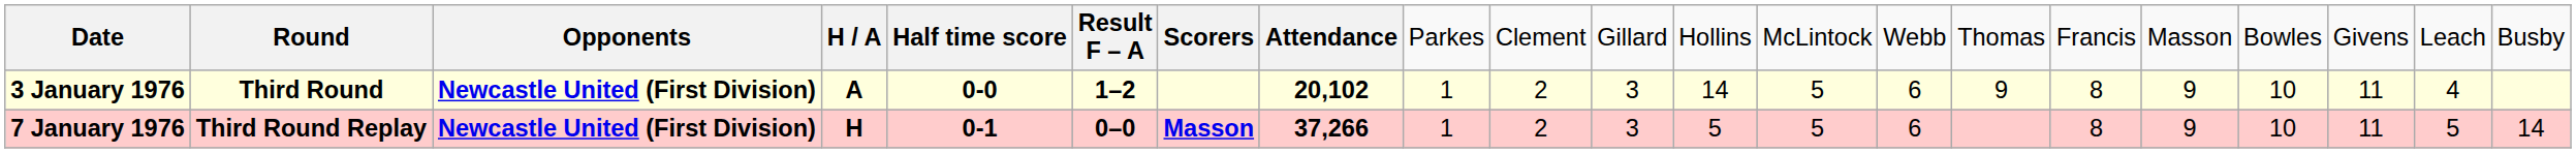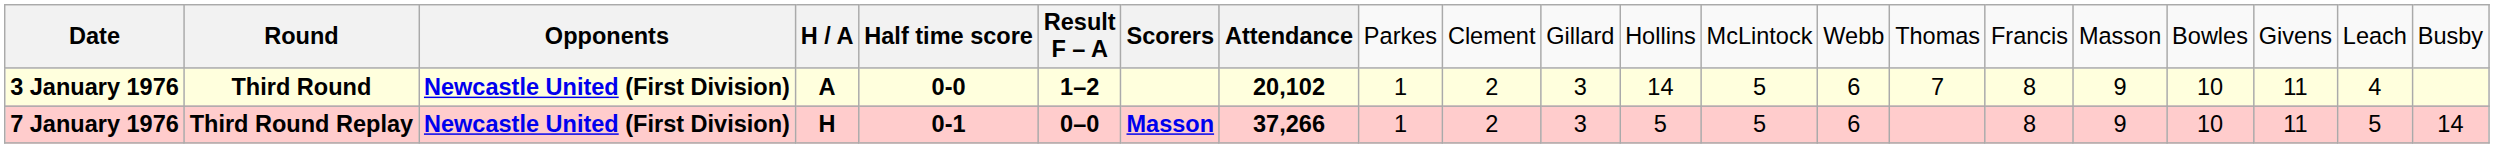3 January 1976 | column 15: 9 -> 7
